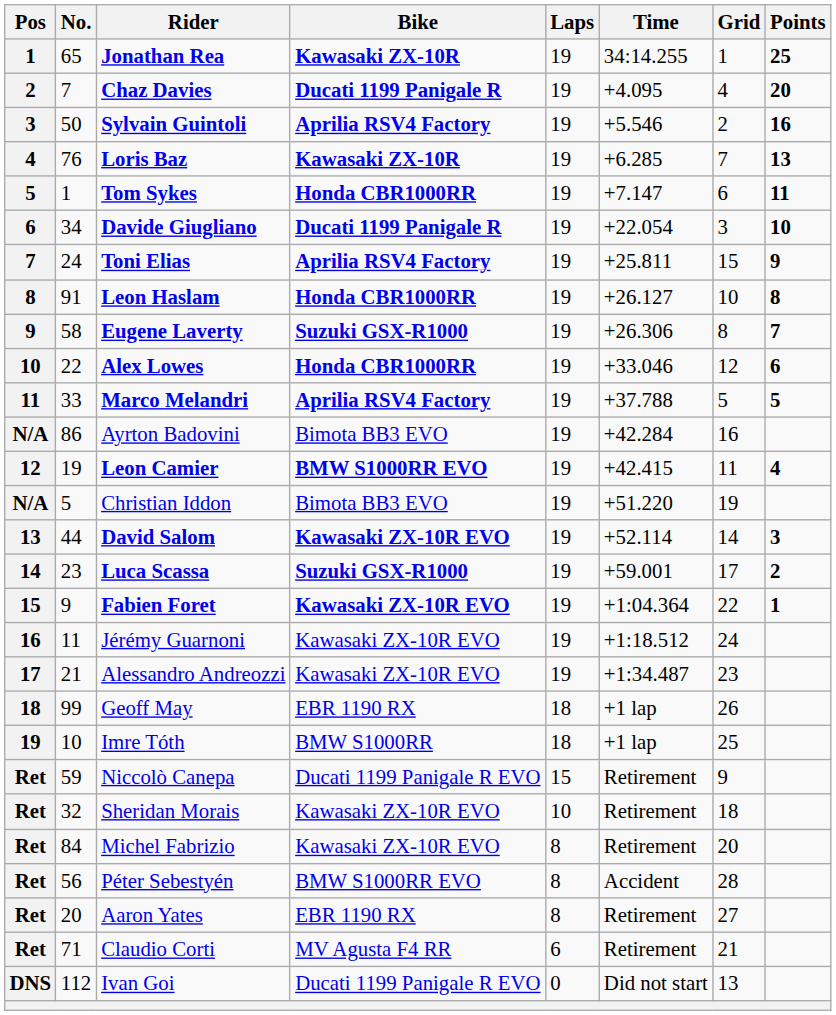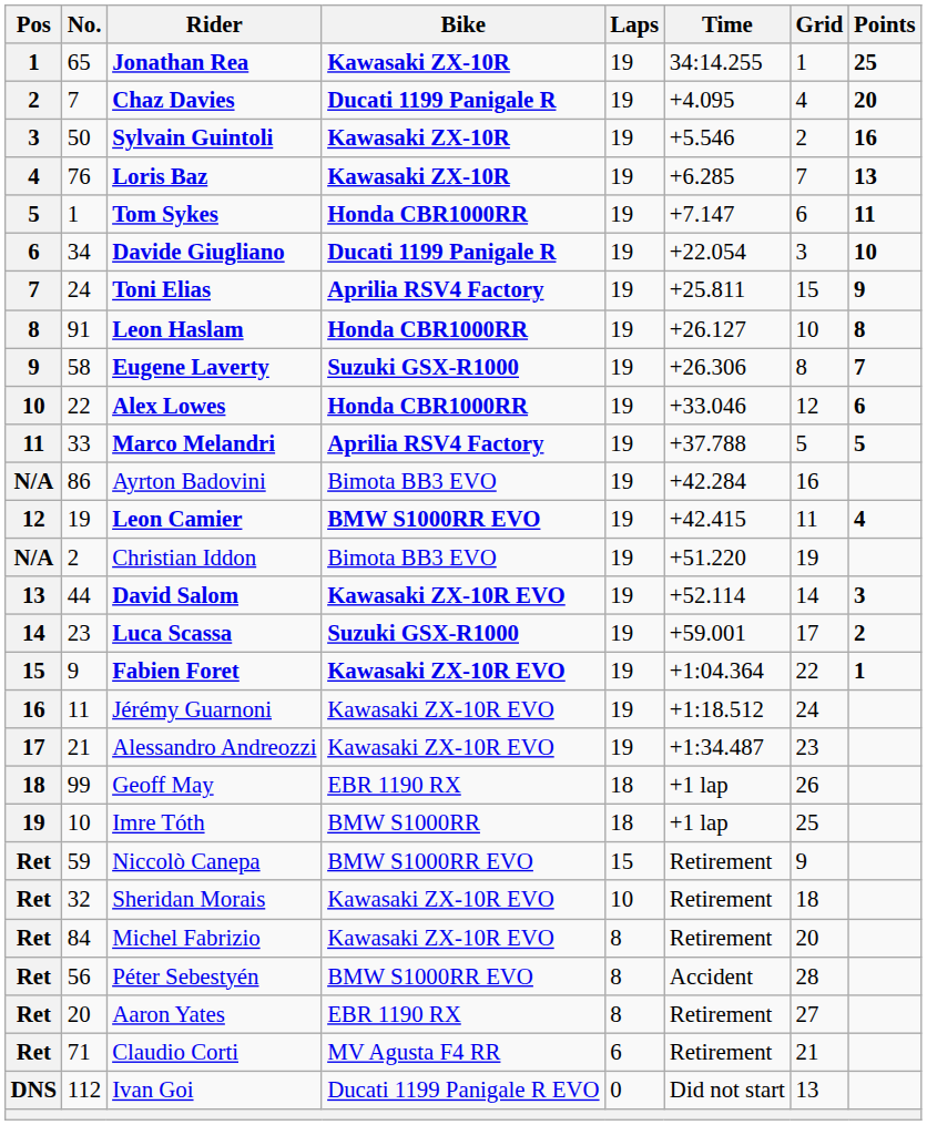Sylvain Guintoli | Bike: Aprilia RSV4 Factory -> Kawasaki ZX-10R
Christian Iddon | No.: 5 -> 2
Niccolò Canepa | Bike: Ducati 1199 Panigale R EVO -> BMW S1000RR EVO
